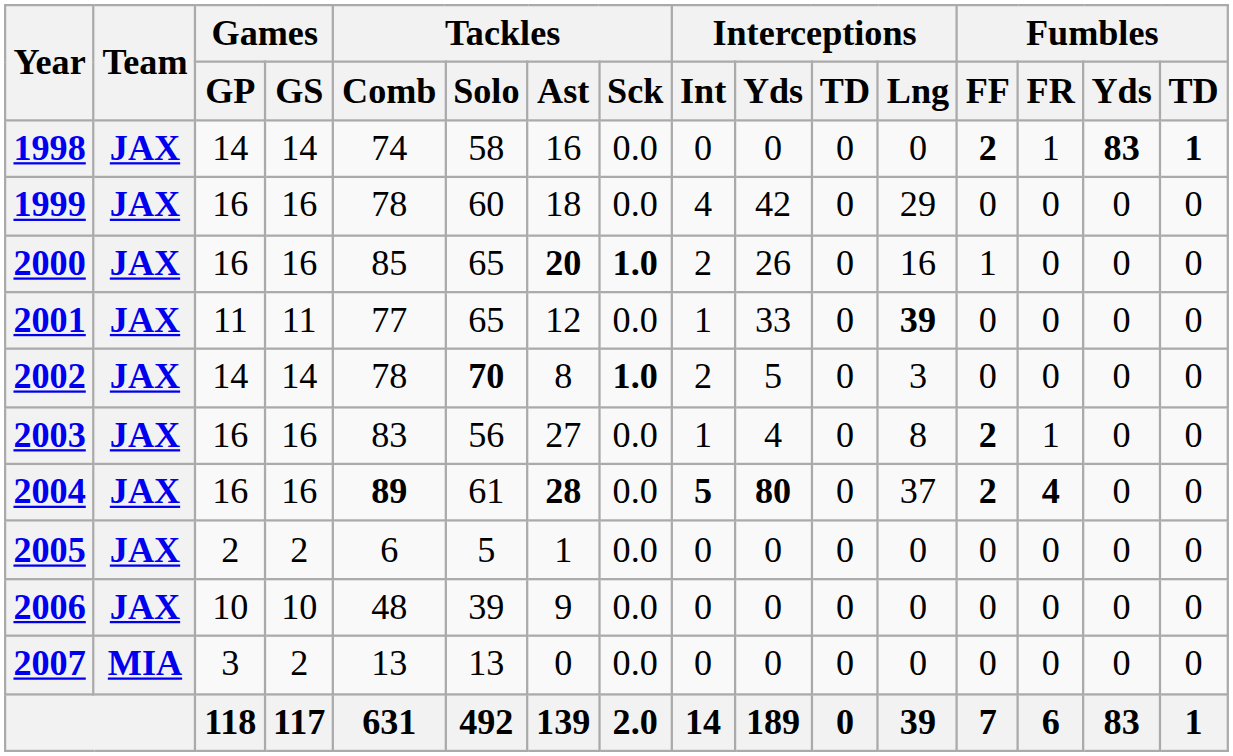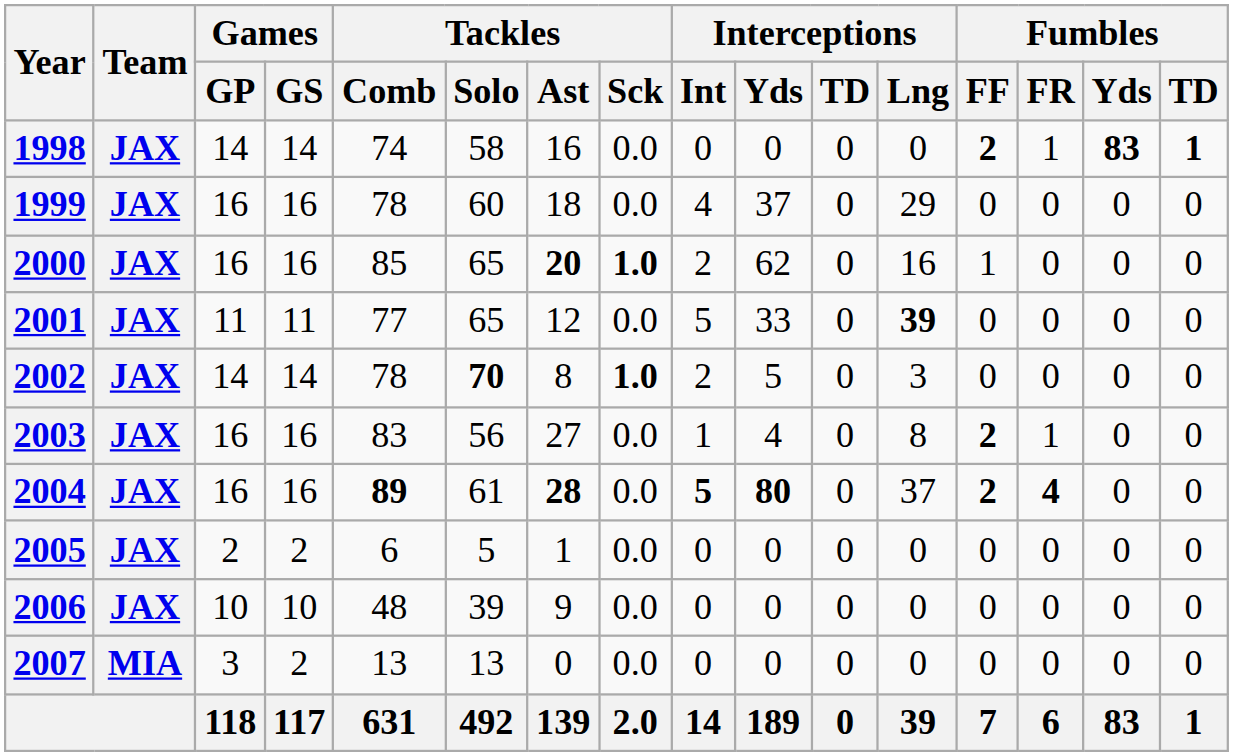1999 | Interceptions / Yds: 42 -> 37
2000 | Interceptions / Yds: 26 -> 62
2001 | Interceptions / Int: 1 -> 5
